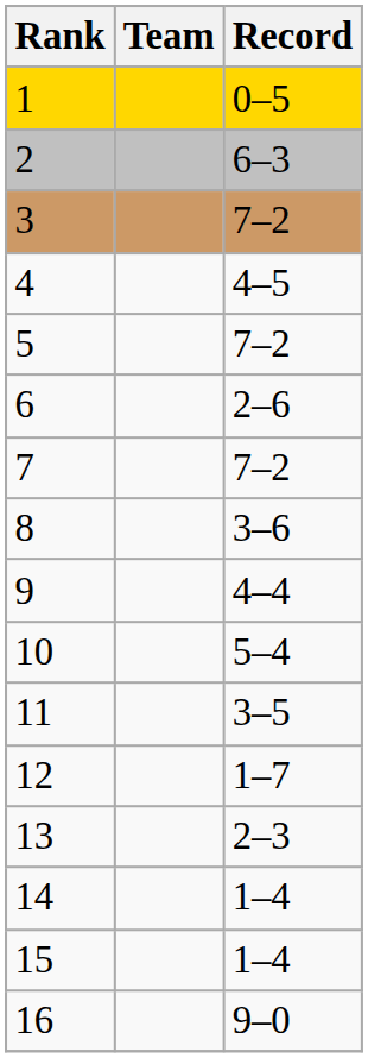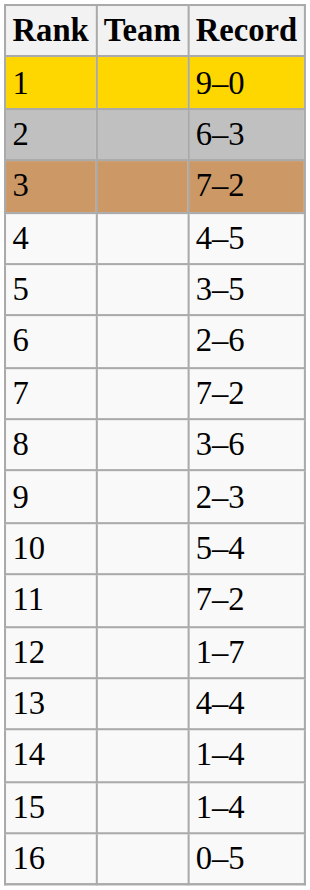1 | Record: 0–5 -> 9–0
5 | Record: 7–2 -> 3–5
9 | Record: 4–4 -> 2–3
11 | Record: 3–5 -> 7–2
13 | Record: 2–3 -> 4–4
16 | Record: 9–0 -> 0–5
